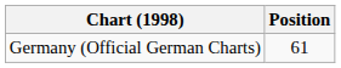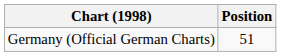Germany (Official German Charts) | Position: 61 -> 51
